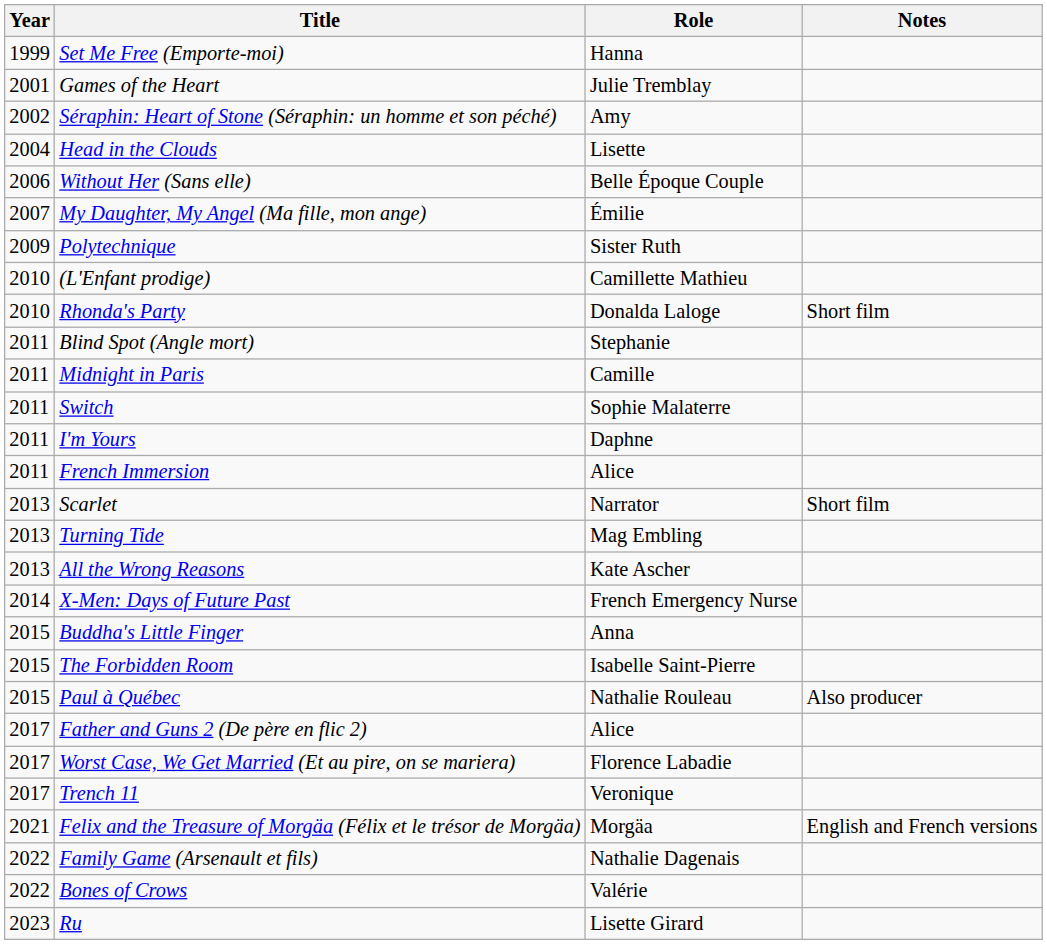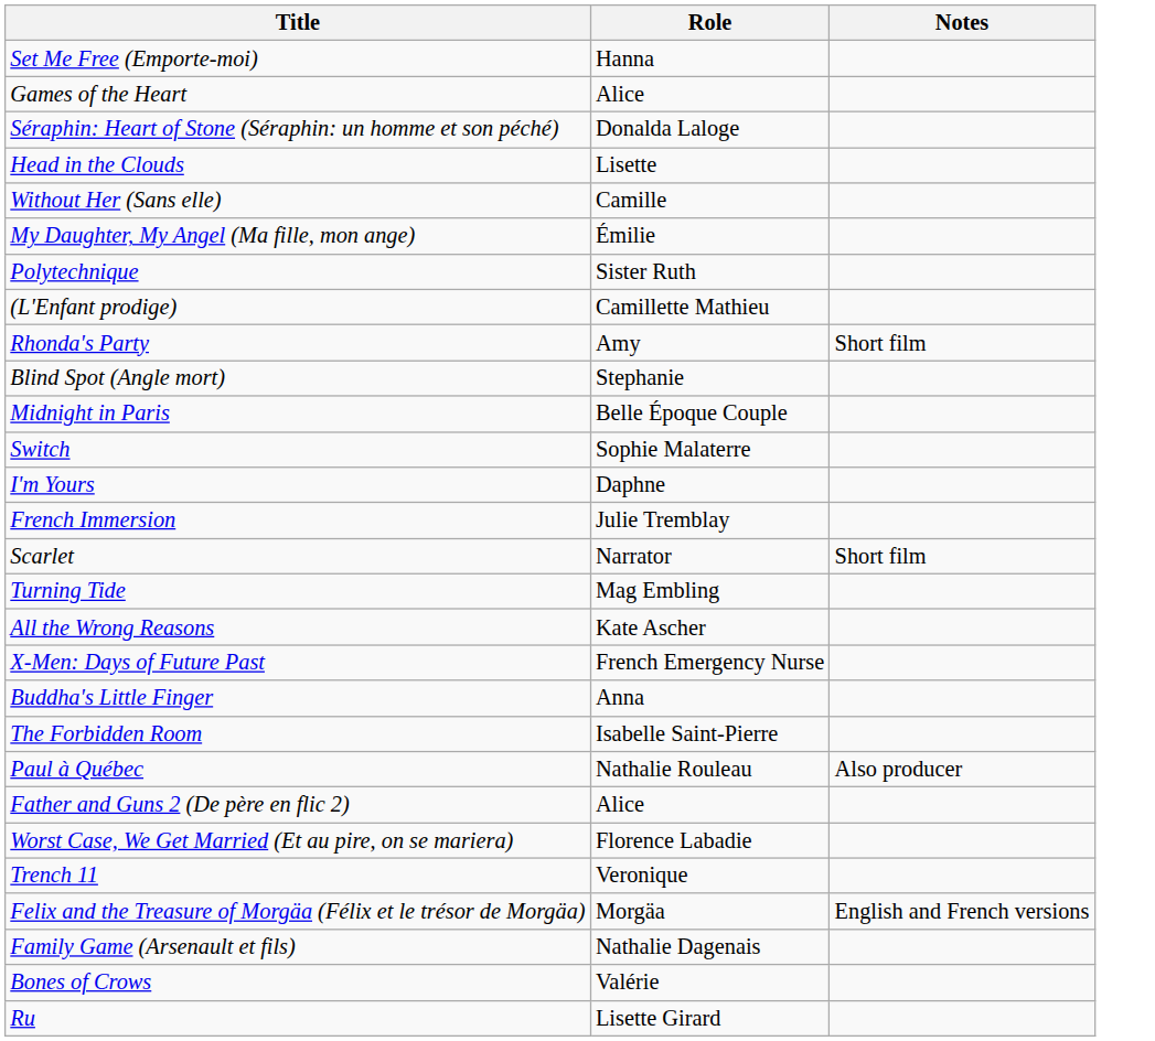- column: Year | 1999 | 2001 | 2002 | 2004 | 2006 | 2007 | 2009 | 2010 | 2010 | 2011 | 2011 | 2011 | 2011 | 2011 | 2013 | 2013 | 2013 | 2014 | 2015 | 2015 | 2015 | 2017 | 2017 | 2017 | 2021 | 2022 | 2022 | 2023
Games of the Heart | Role: Julie Tremblay -> Alice
Séraphin: Heart of Stone (Séraphin: un homme et son péché) | Role: Amy -> Donalda Laloge
Without Her (Sans elle) | Role: Belle Époque Couple -> Camille
Rhonda's Party | Role: Donalda Laloge -> Amy
Midnight in Paris | Role: Camille -> Belle Époque Couple
French Immersion | Role: Alice -> Julie Tremblay
